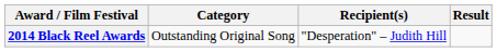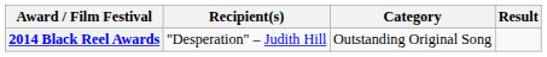columns swapped: Category <-> Recipient(s)
